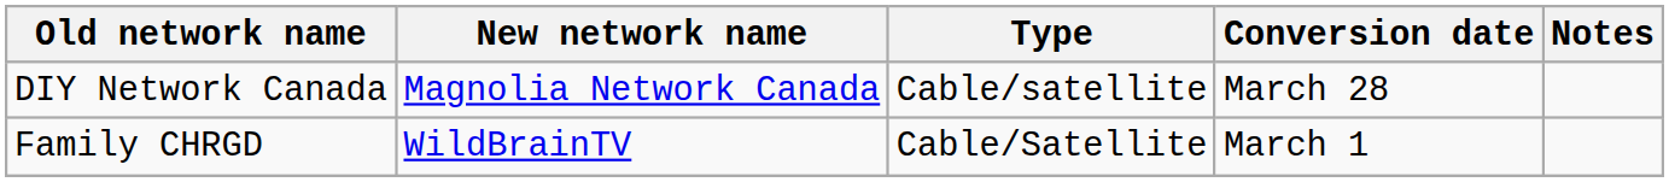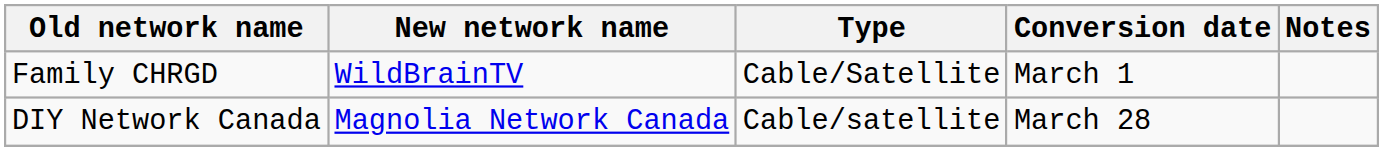rows swapped: Family CHRGD <-> DIY Network Canada
